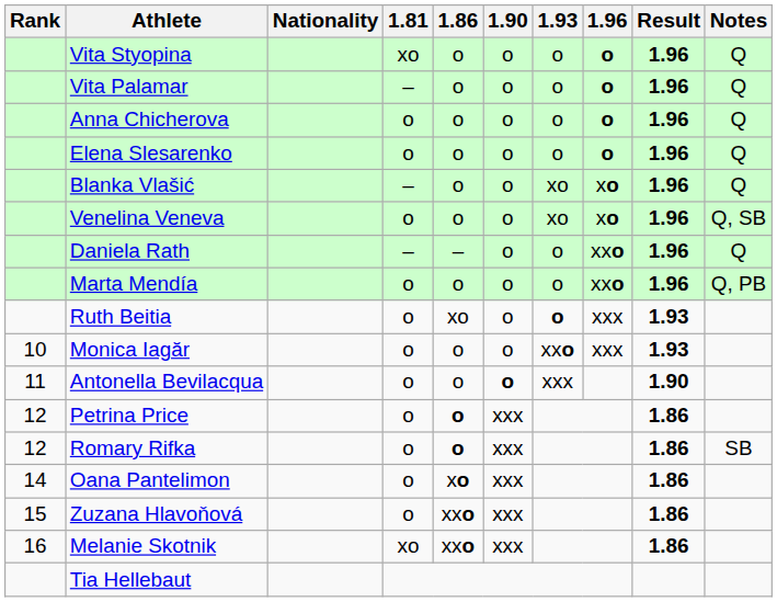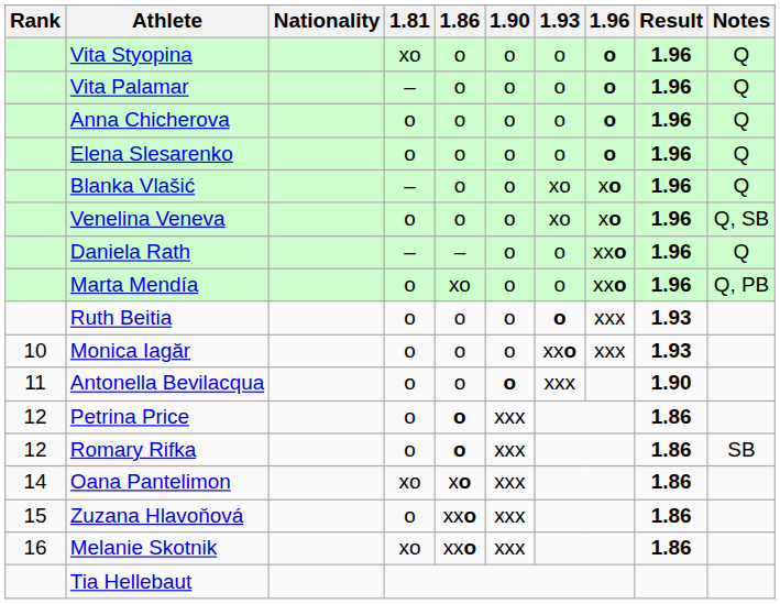Marta Mendía | 1.86: o -> xo
Ruth Beitia | 1.86: xo -> o
Oana Pantelimon | 1.81: o -> xo
